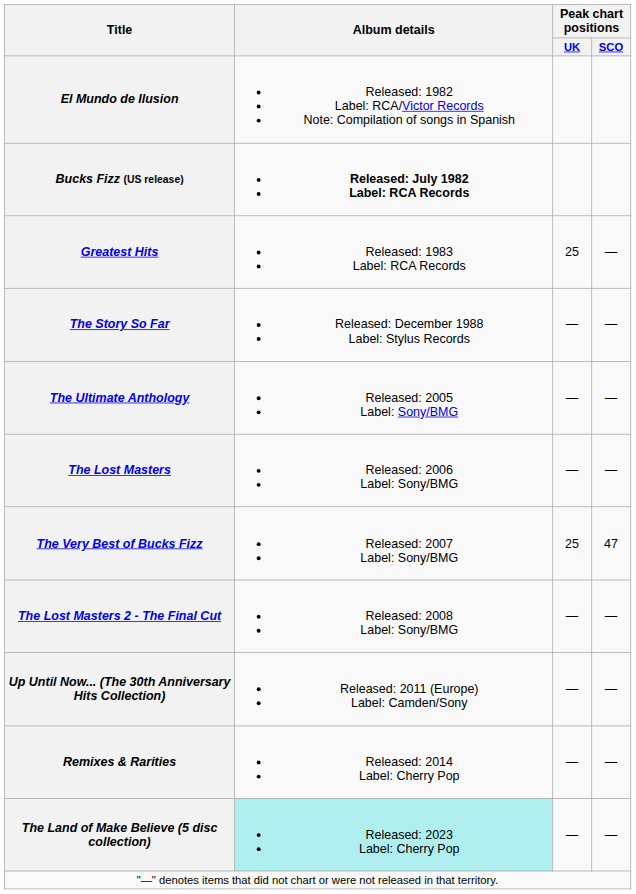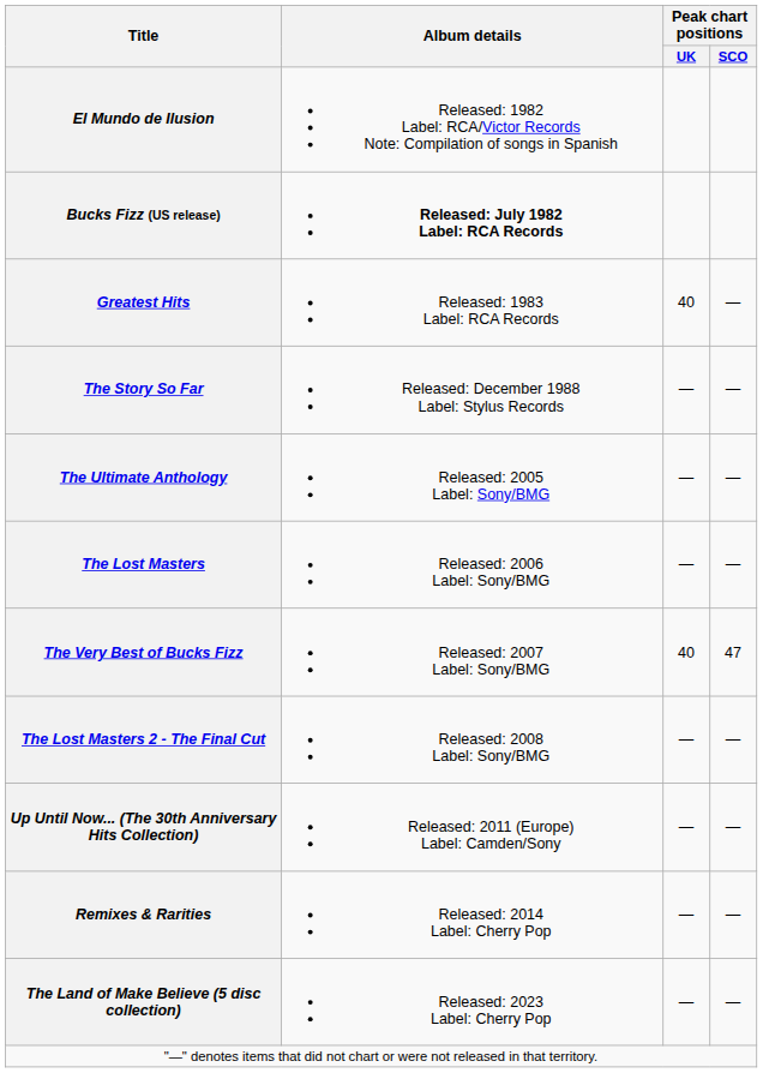Greatest Hits | Peak chart positions / UK: 25 -> 40
The Very Best of Bucks Fizz | Peak chart positions / UK: 25 -> 40
The Land of Make Believe (5 disc collection) | Album details: paleturquoise background -> no background
